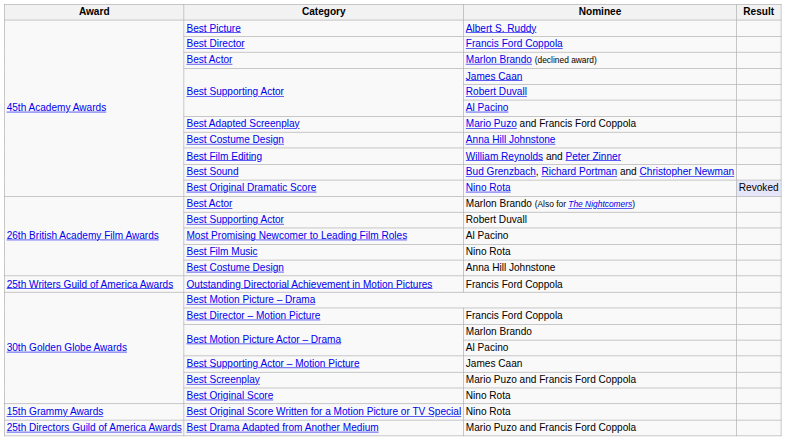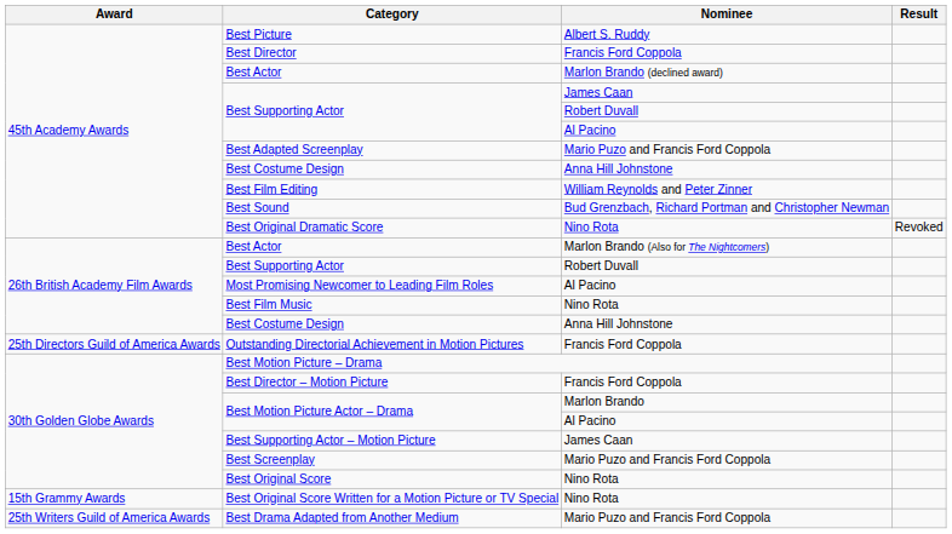Best Original Dramatic Score | Result: lavender background -> no background
Outstanding Directorial Achievement in Motion Pictures | Award: 25th Writers Guild of America Awards -> 25th Directors Guild of America Awards
Best Drama Adapted from Another Medium | Award: 25th Directors Guild of America Awards -> 25th Writers Guild of America Awards
